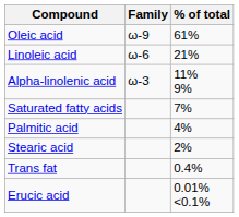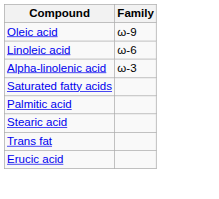- column: % of total | 61% | 21% | 11% 9% | 7% | 4% | 2% | 0.4% | 0.01% <0.1%
